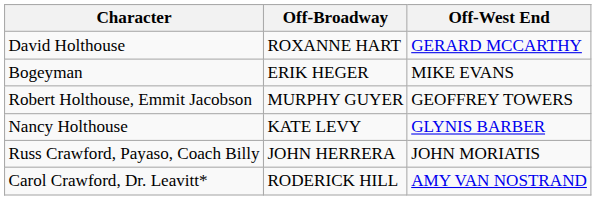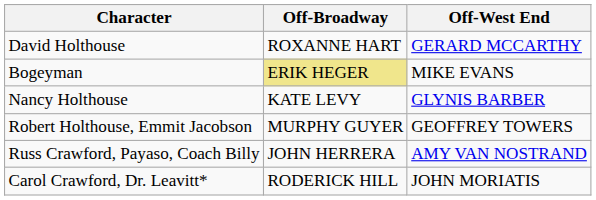Bogeyman | Off-Broadway: no background -> khaki background
rows swapped: Nancy Holthouse <-> Robert Holthouse, Emmit Jacobson
Russ Crawford, Payaso, Coach Billy | Off-West End: JOHN MORIATIS -> AMY VAN NOSTRAND
Carol Crawford, Dr. Leavitt* | Off-West End: AMY VAN NOSTRAND -> JOHN MORIATIS
